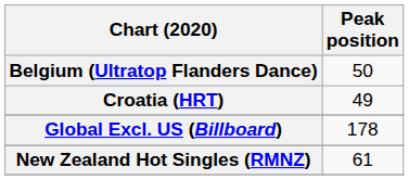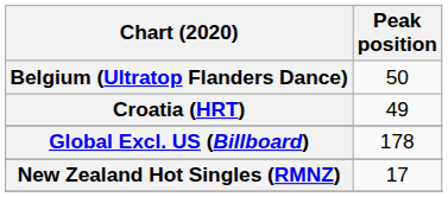New Zealand Hot Singles (RMNZ) | Peak position: 61 -> 17
